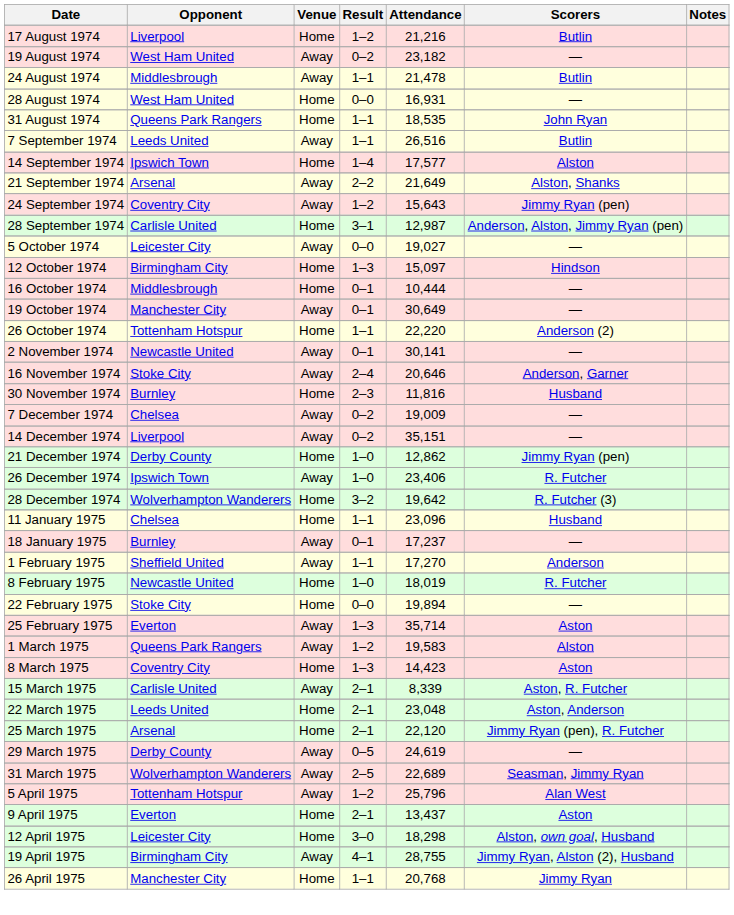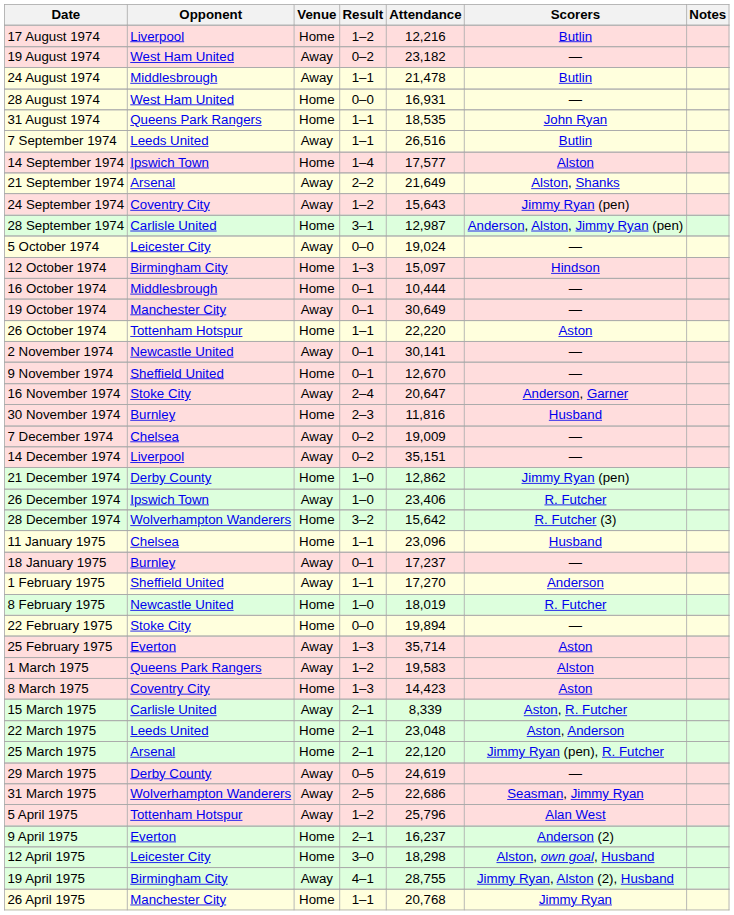17 August 1974 | Attendance: 21,216 -> 12,216
5 October 1974 | Attendance: 19,027 -> 19,024
26 October 1974 | Scorers: Anderson (2) -> Aston
+ row: 9 November 1974 | Sheffield United | Home | 0–1 | 12,670 | —
16 November 1974 | Attendance: 20,646 -> 20,647
28 December 1974 | Attendance: 19,642 -> 15,642
31 March 1975 | Attendance: 22,689 -> 22,686
9 April 1975 | Attendance: 13,437 -> 16,237
9 April 1975 | Scorers: Aston -> Anderson (2)
